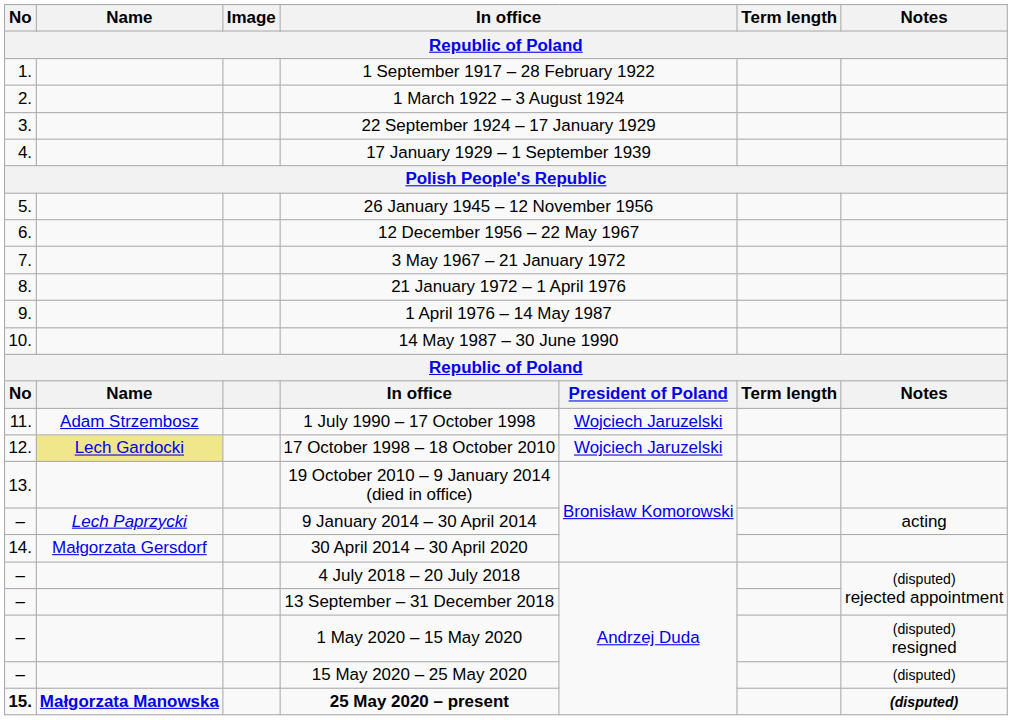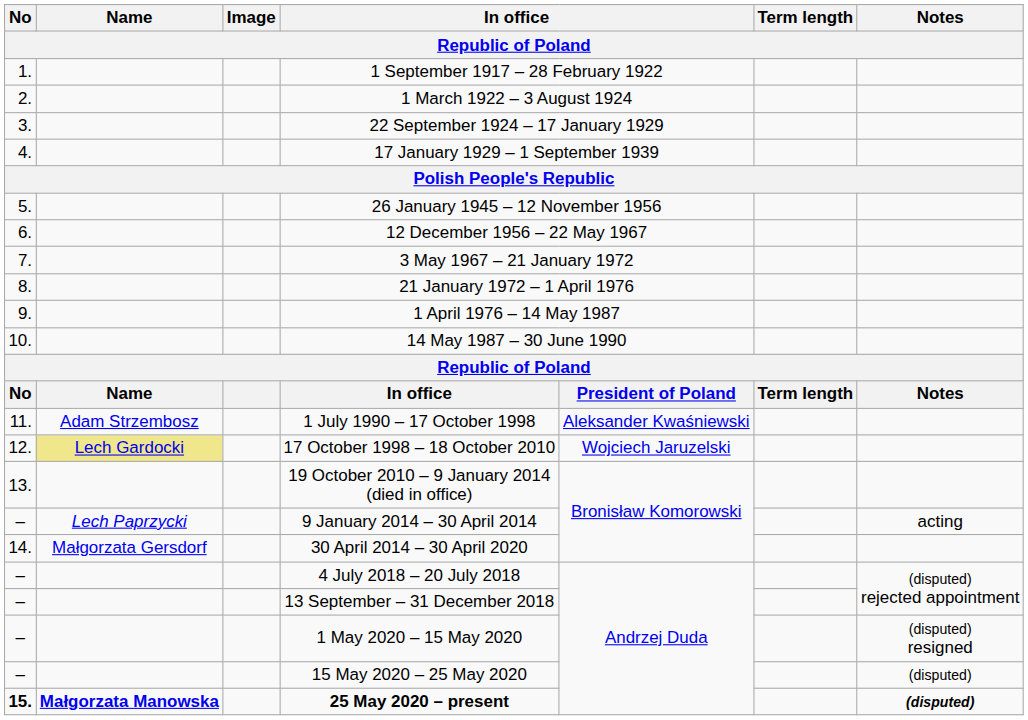1 July 1990 – 17 October 1998 | column 5: Wojciech Jaruzelski -> Aleksander Kwaśniewski
